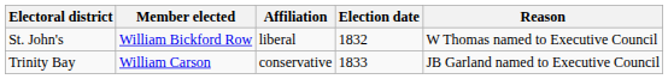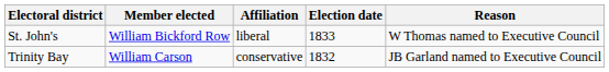St. John's | Election date: 1832 -> 1833
Trinity Bay | Election date: 1833 -> 1832
